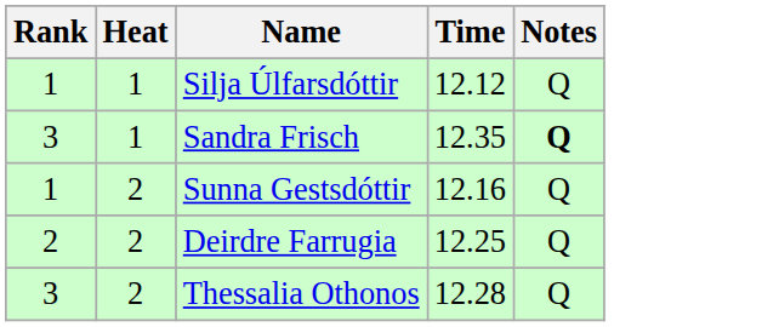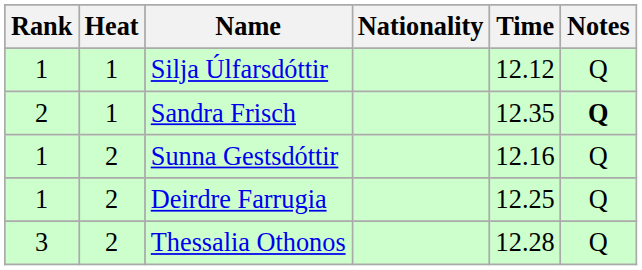+ column: Nationality
Sandra Frisch | Rank: 3 -> 2
Deirdre Farrugia | Rank: 2 -> 1
